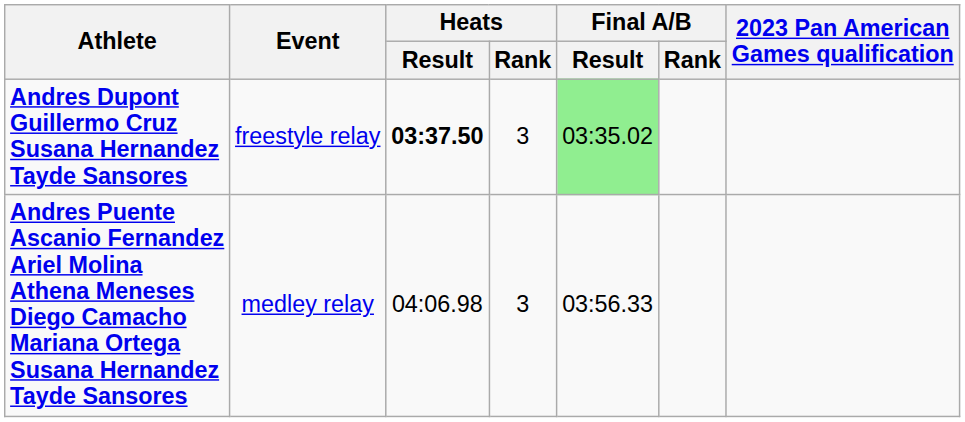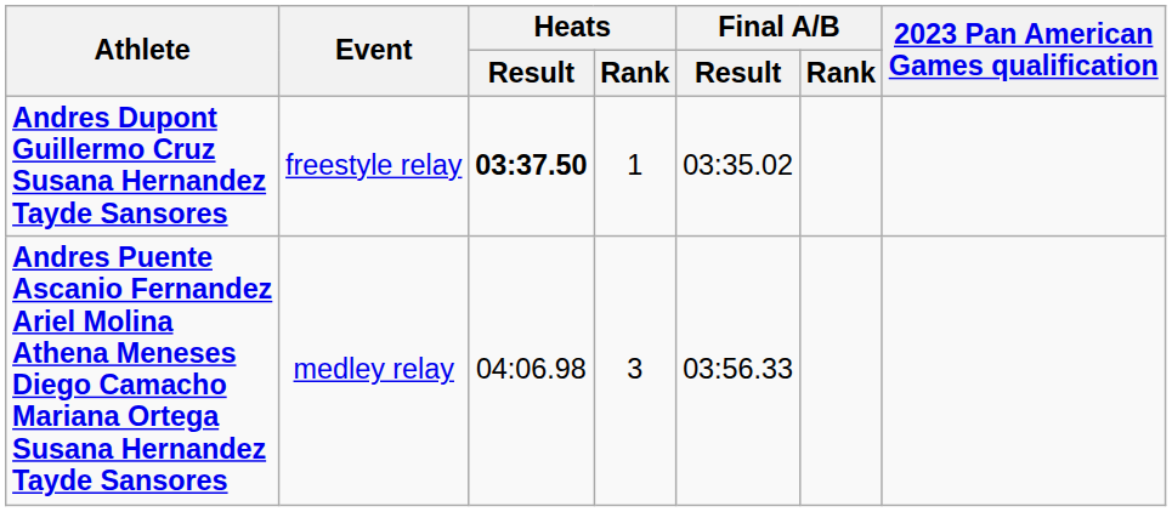Andres Dupont Guillermo Cruz Susana Hernandez Tayde Sansores | Heats / Rank: 3 -> 1
Andres Dupont Guillermo Cruz Susana Hernandez Tayde Sansores | Final A/B / Result: lightgreen background -> no background
